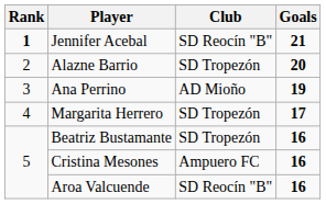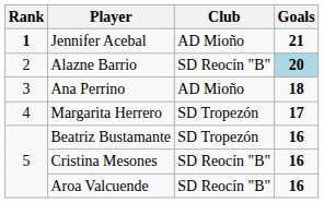Jennifer Acebal | Club: SD Reocín "B" -> AD Mioño
Alazne Barrio | Club: SD Tropezón -> SD Reocín "B"
Alazne Barrio | Goals: no background -> lightblue background
Ana Perrino | Goals: 19 -> 18
Cristina Mesones | Club: Ampuero FC -> SD Reocín "B"
